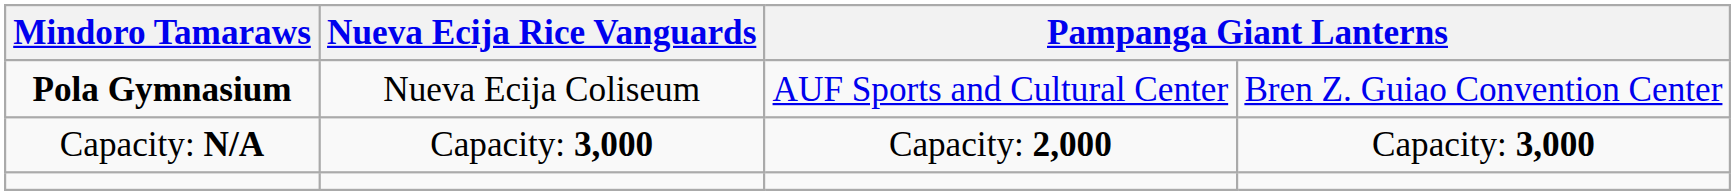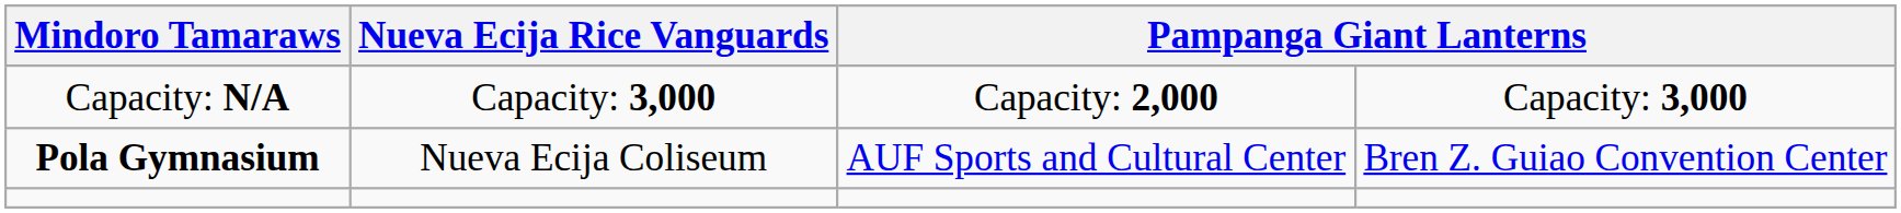rows swapped: Pola Gymnasium <-> Capacity: N/A
